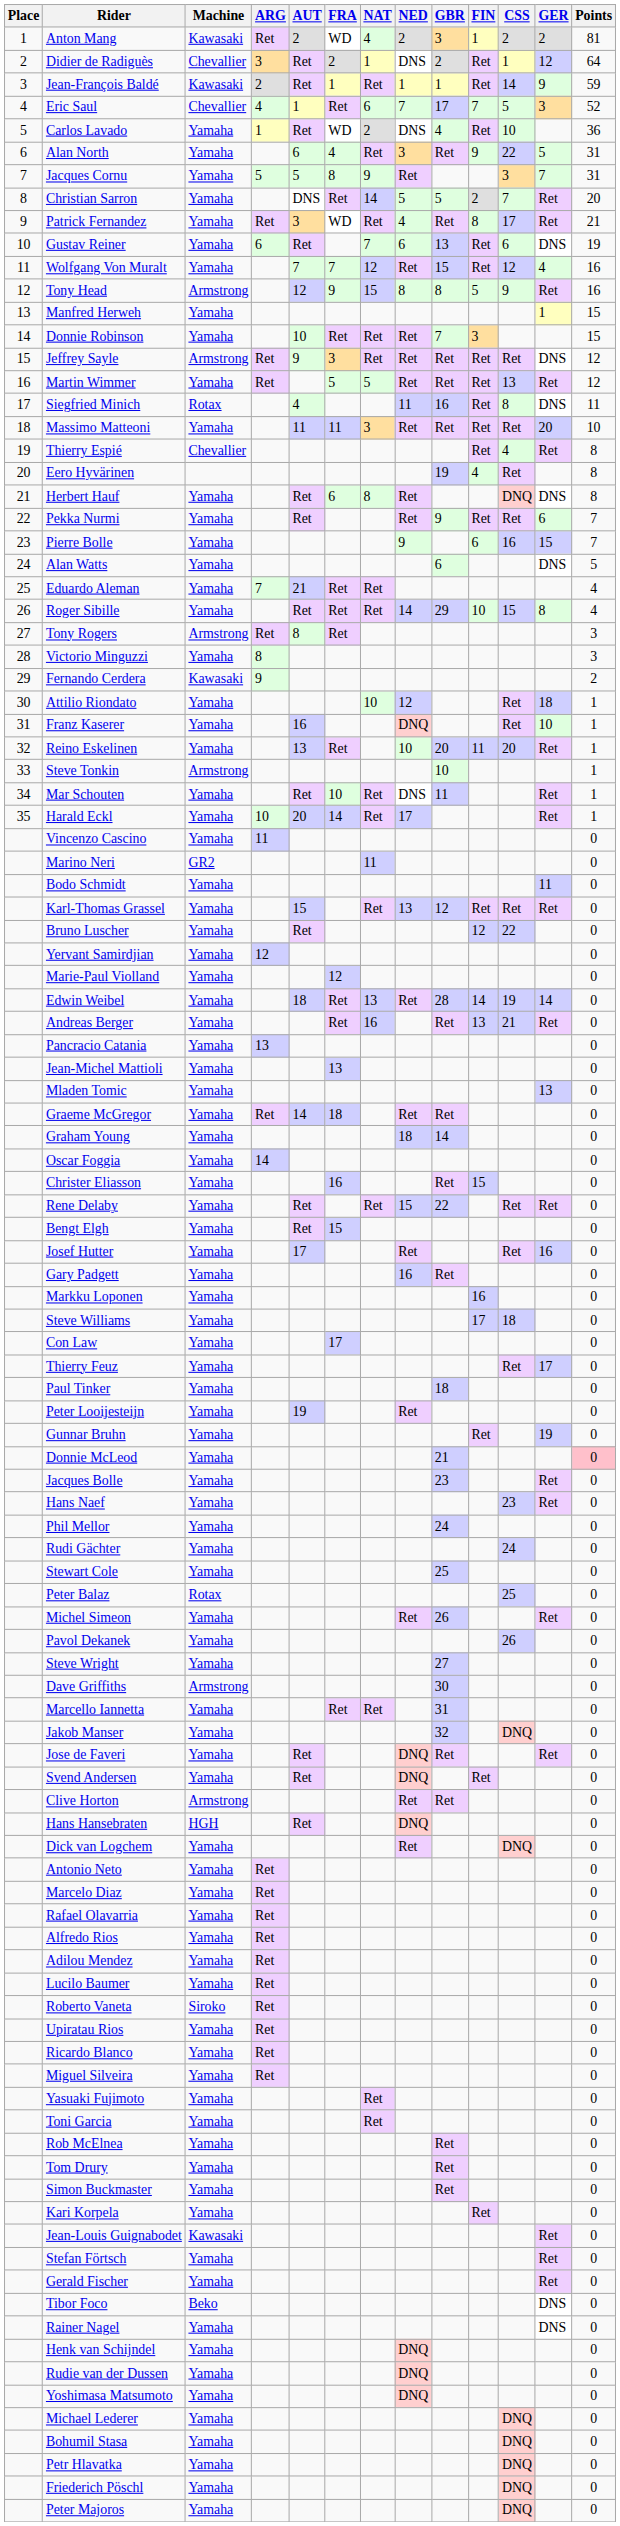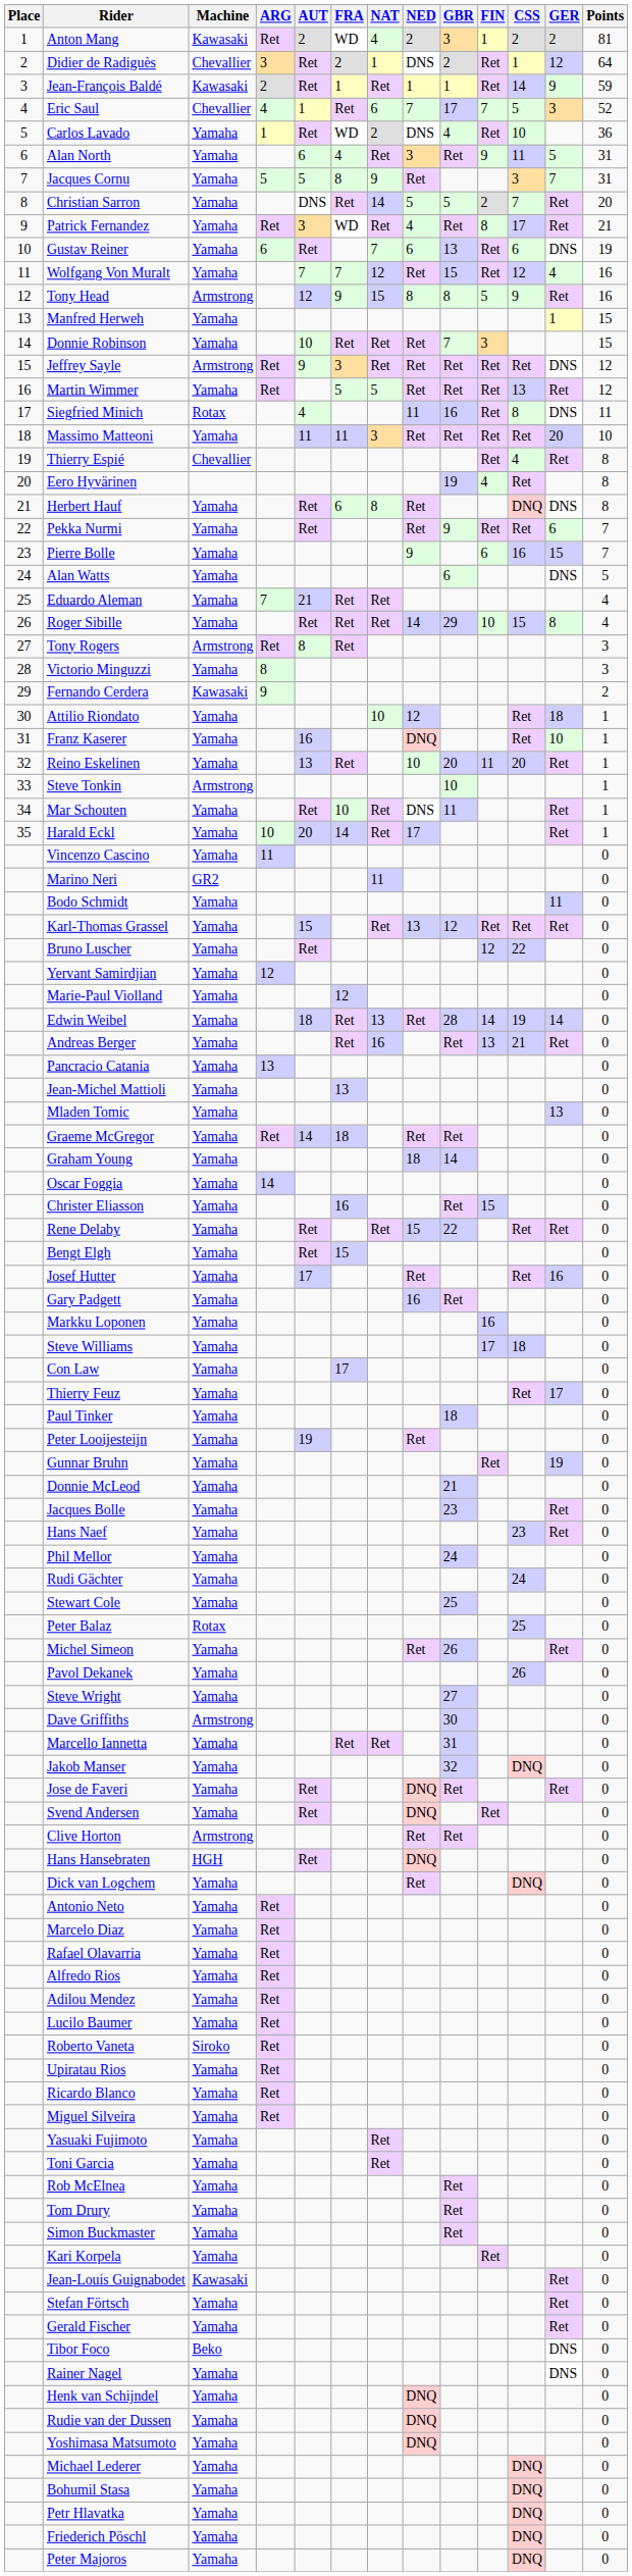Alan North | CSS: 22 -> 11
Donnie McLeod | Points: pink background -> no background
